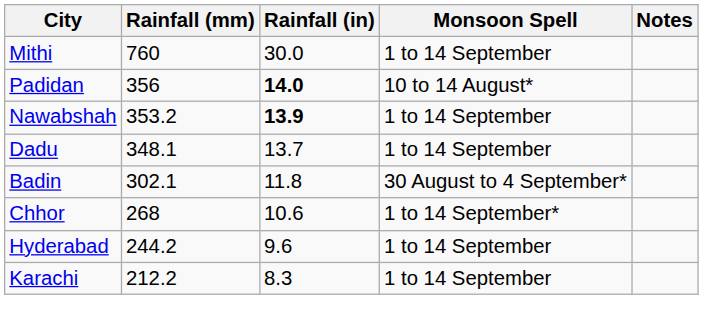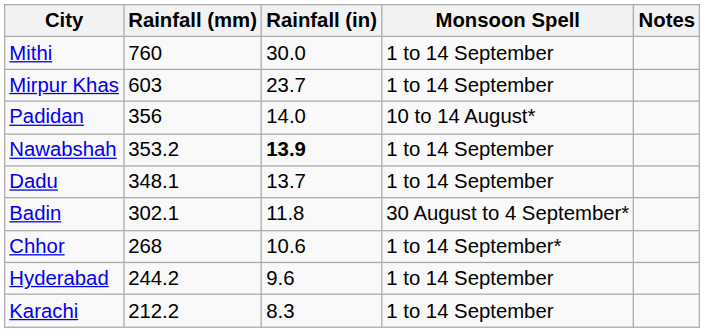+ row: Mirpur Khas | 603 | 23.7 | 1 to 14 September
Padidan | Rainfall (in): bold -> normal
